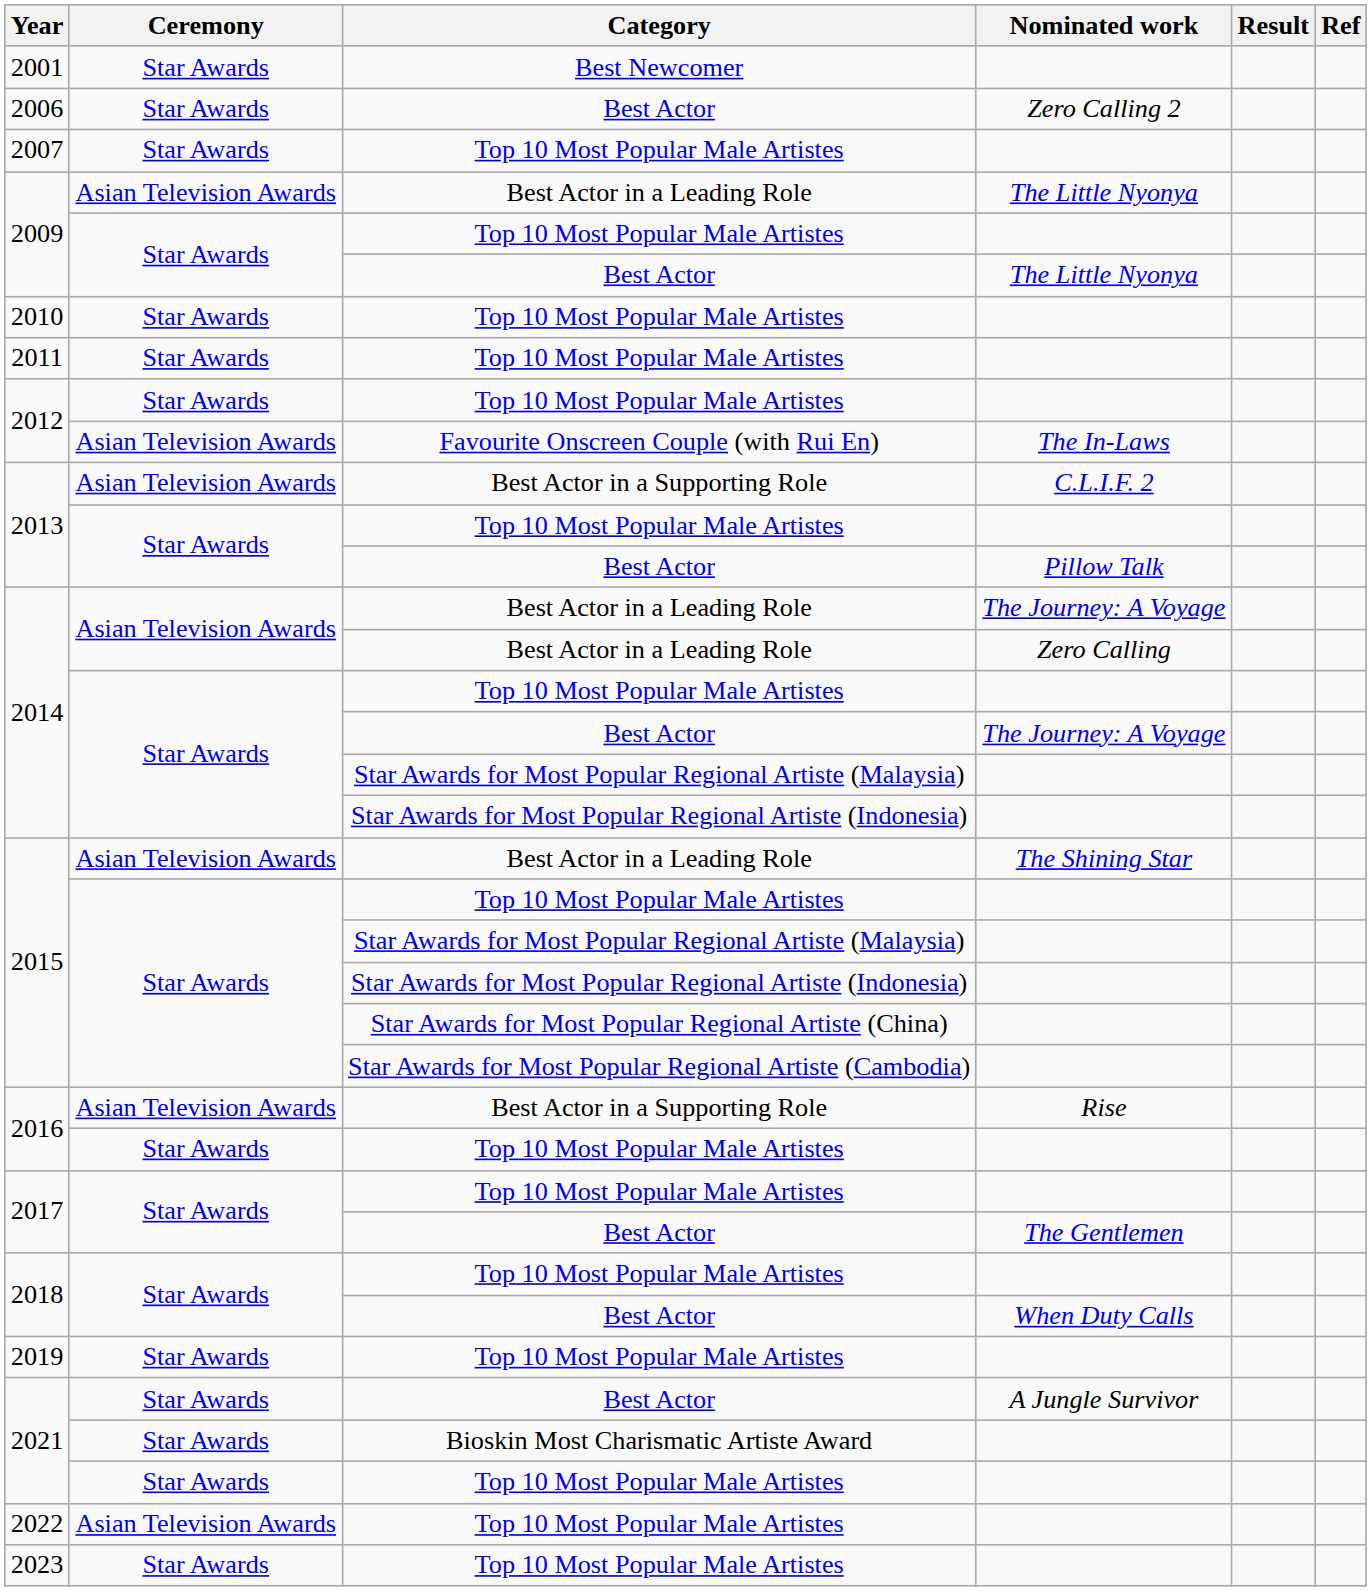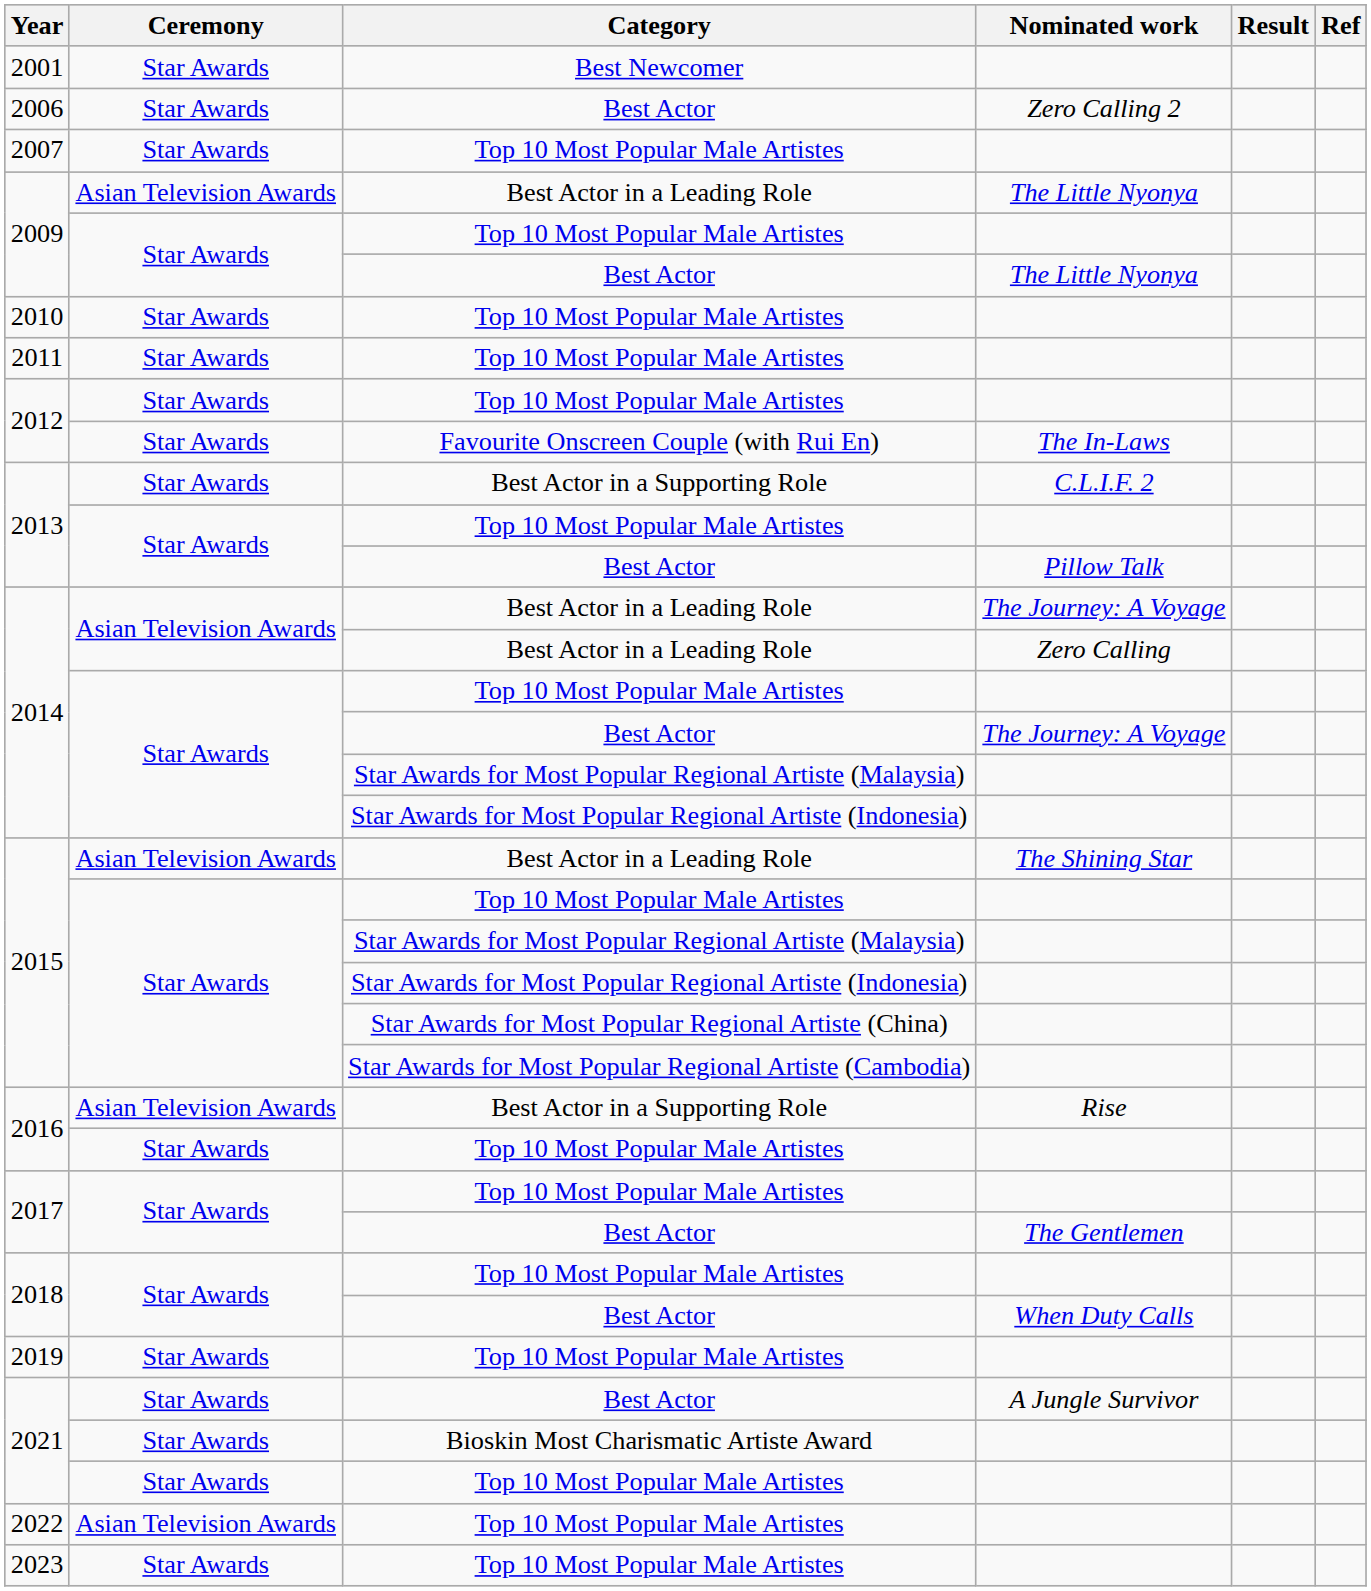2012 / Favourite Onscreen Couple (with Rui En) | Ceremony: Asian Television Awards -> Star Awards
2013 / Best Actor in a Supporting Role | Ceremony: Asian Television Awards -> Star Awards
